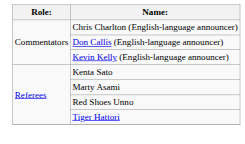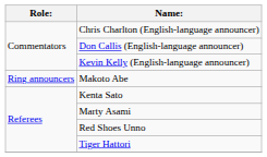+ row: Ring announcers | Makoto Abe
